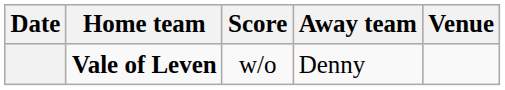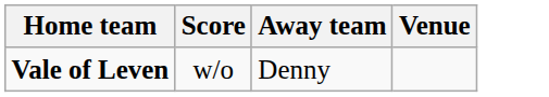- column: Date
